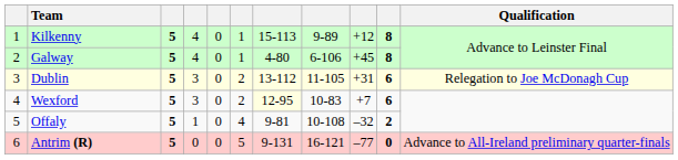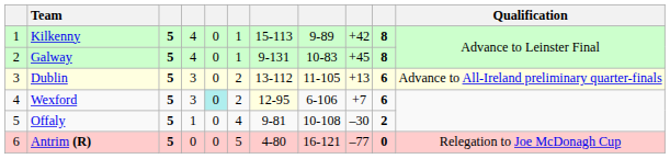Kilkenny | column 9: +12 -> +42
Galway | column 7: 4-80 -> 9-131
Galway | column 8: 6-106 -> 10-83
Dublin | column 9: +31 -> +13
Dublin | Qualification: Relegation to Joe McDonagh Cup -> Advance to All-Ireland preliminary quarter-finals
Wexford | column 5: no background -> paleturquoise background
Wexford | column 8: 10-83 -> 6-106
Offaly | column 9: –32 -> –30
Antrim (R) | column 7: 9-131 -> 4-80
Antrim (R) | Qualification: Advance to All-Ireland preliminary quarter-finals -> Relegation to Joe McDonagh Cup
